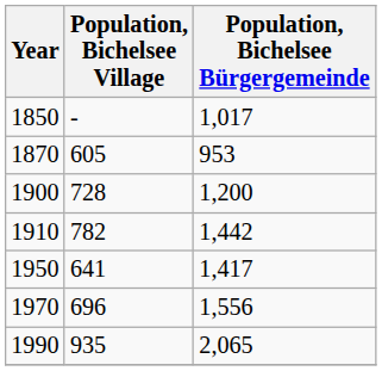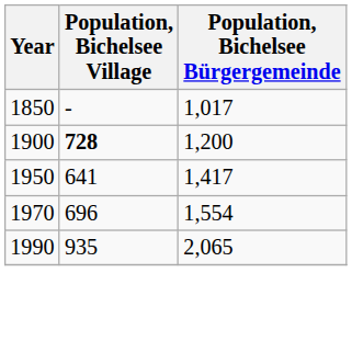- row: 1870 | 605 | 953
1900 | Population, Bichelsee Village: normal -> bold
- row: 1910 | 782 | 1,442
1970 | Population, Bichelsee Bürgergemeinde: 1,556 -> 1,554
